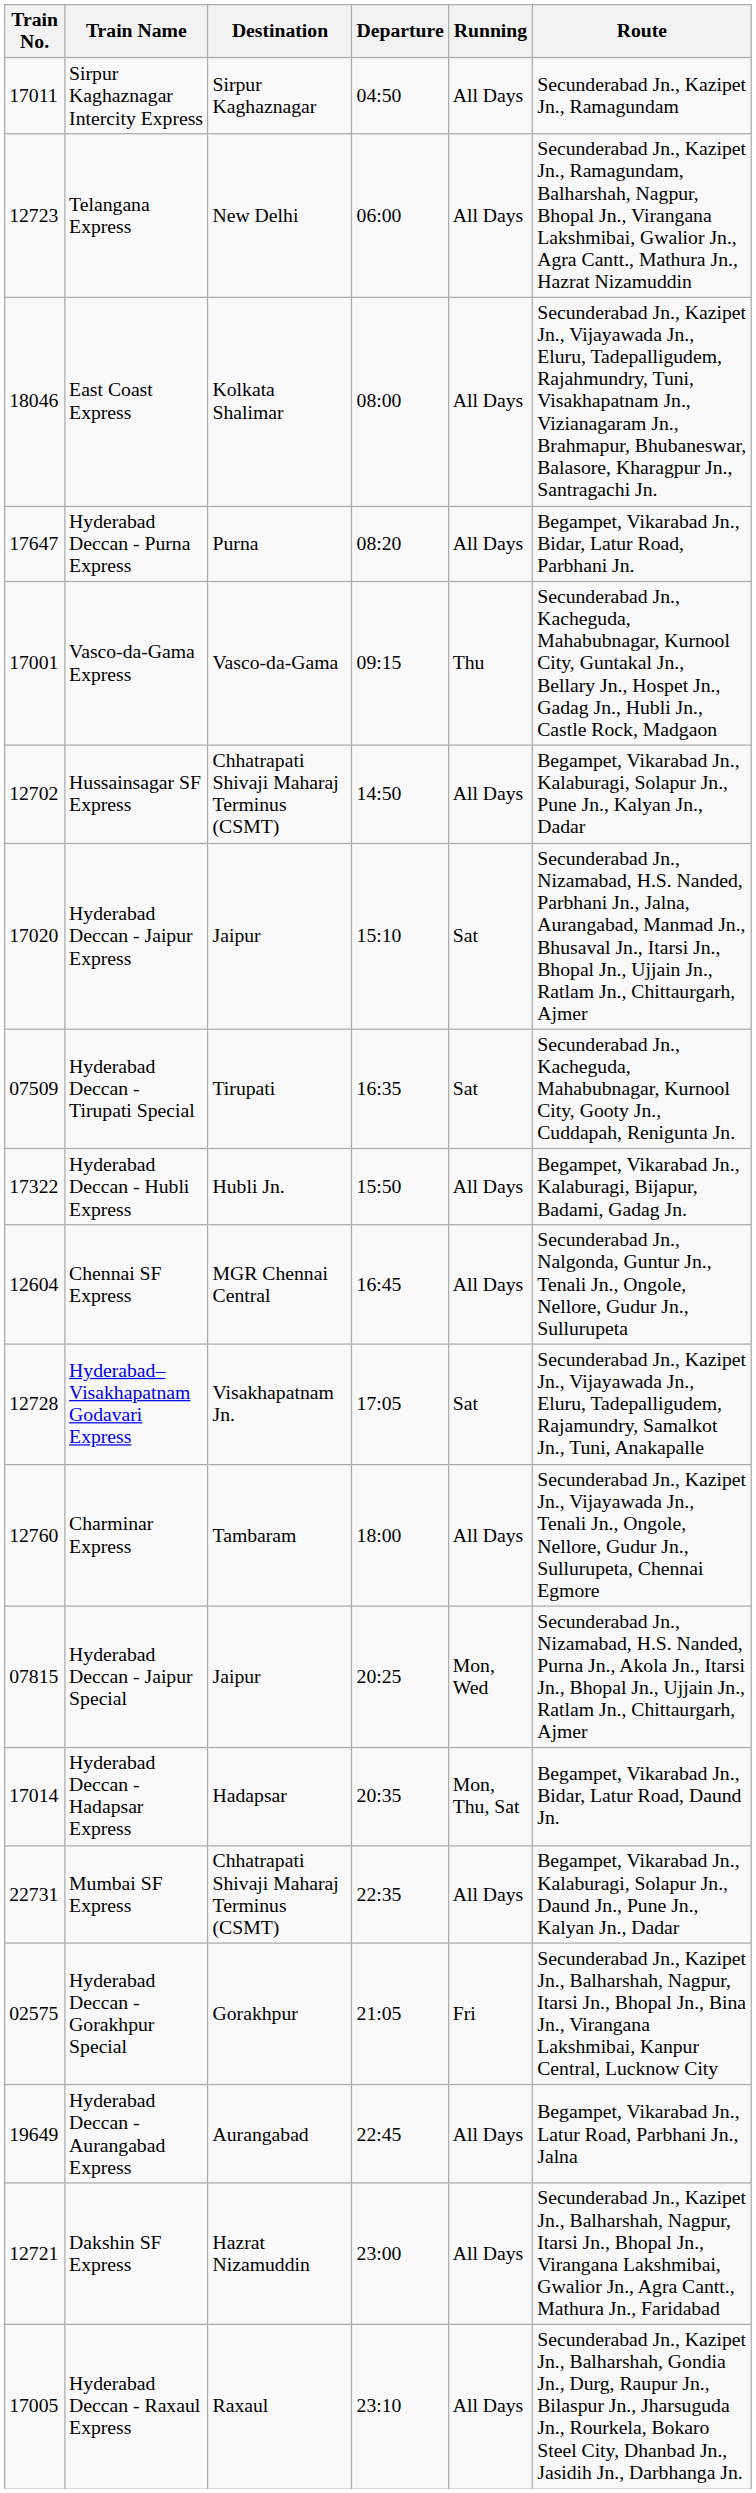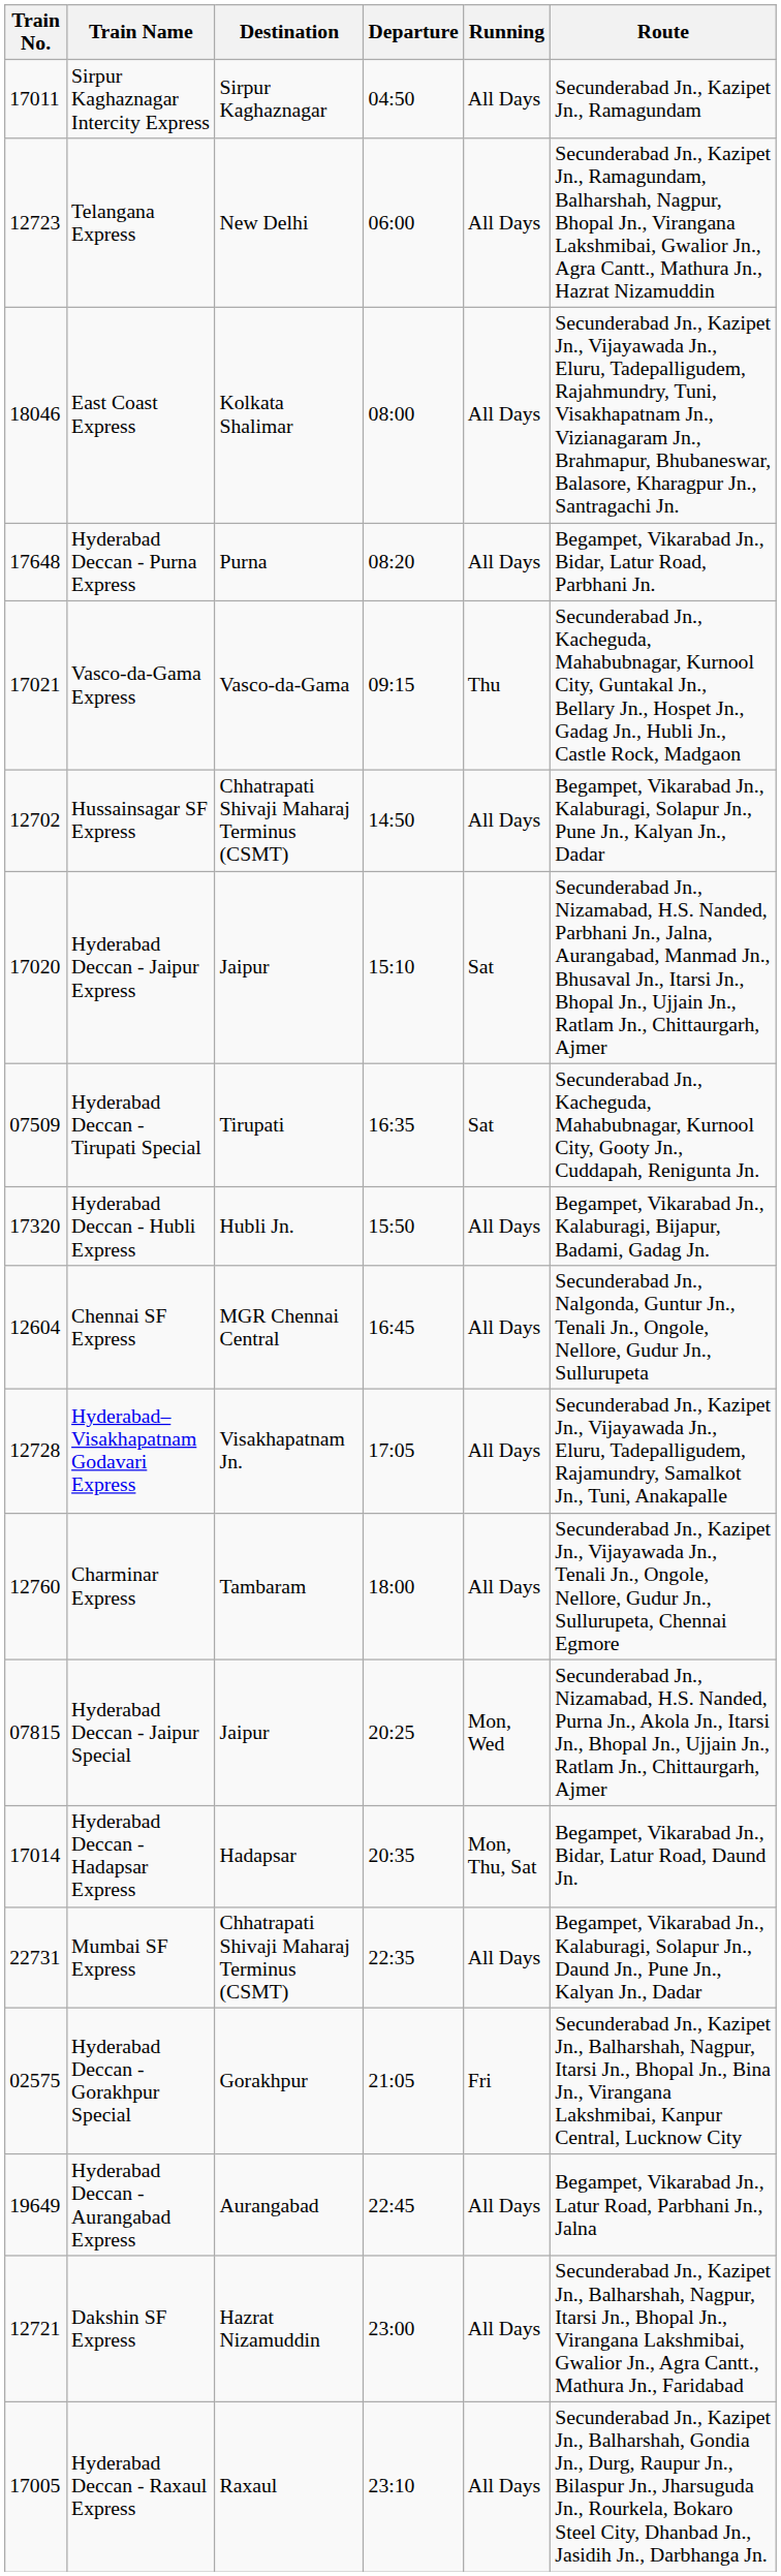Hyderabad Deccan - Purna Express | Train No.: 17647 -> 17648
Vasco-da-Gama Express | Train No.: 17001 -> 17021
Hyderabad Deccan - Hubli Express | Train No.: 17322 -> 17320
Hyderabad–Visakhapatnam Godavari Express | Running: Sat -> All Days
